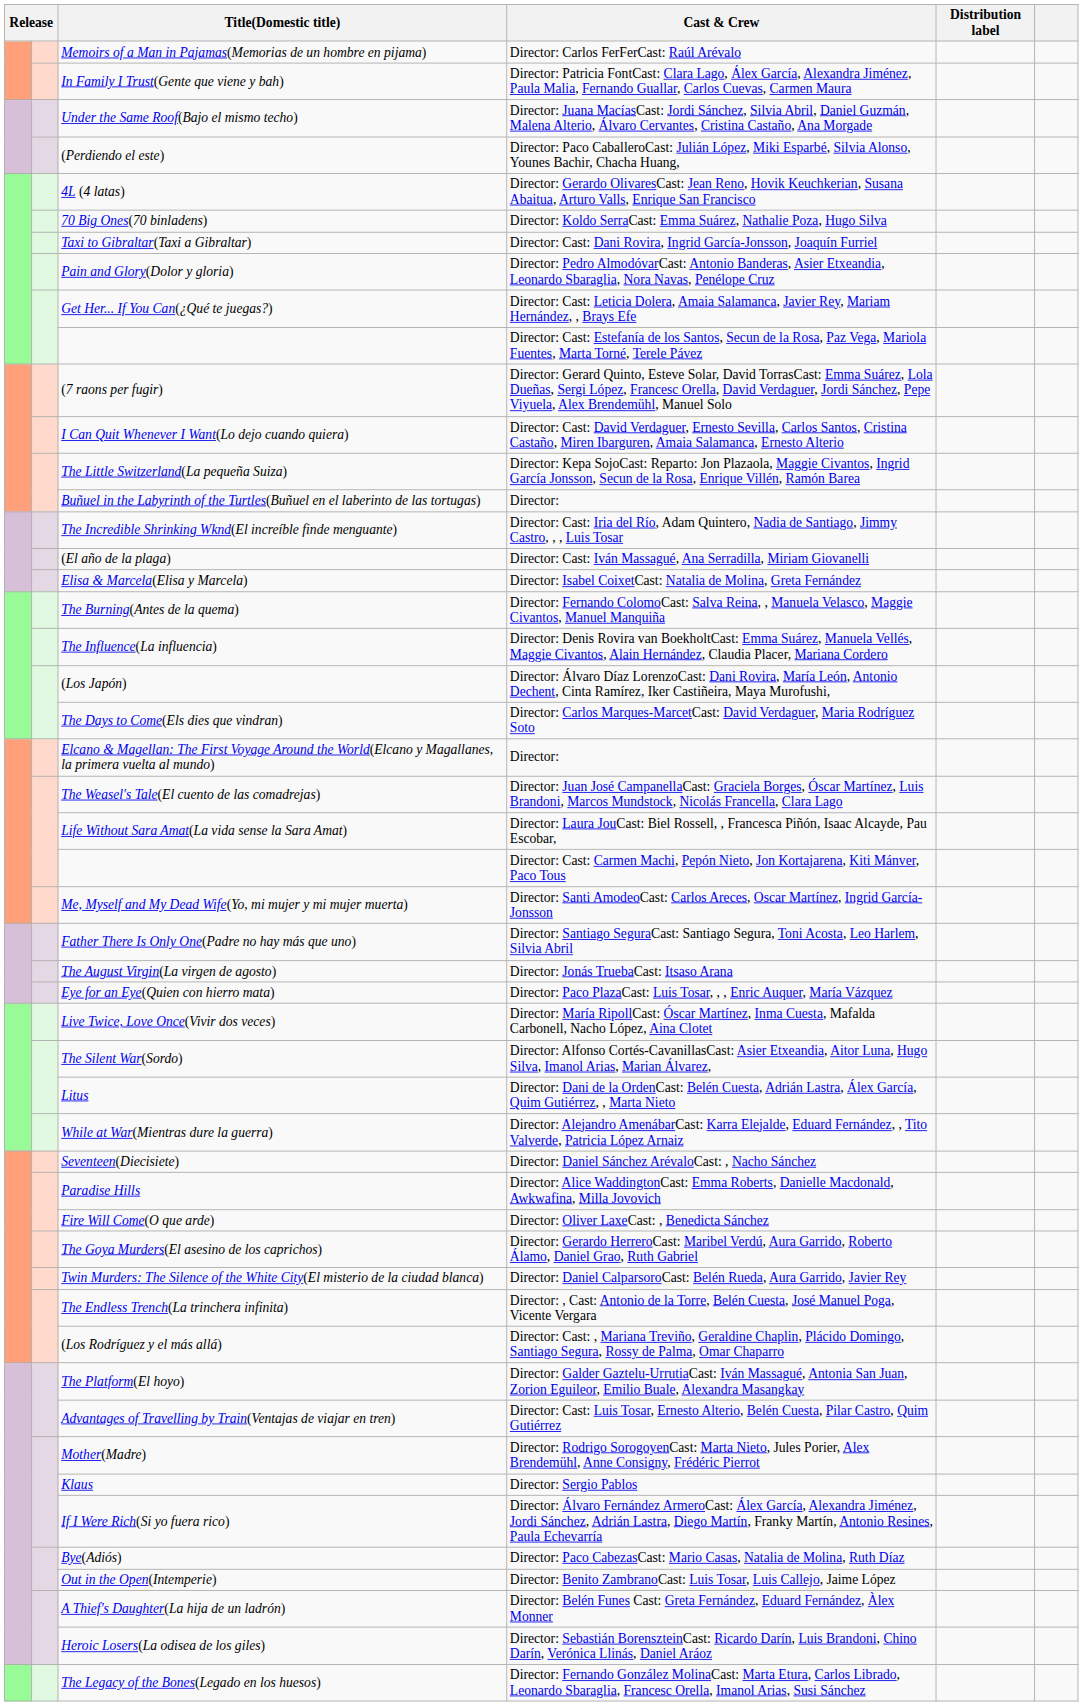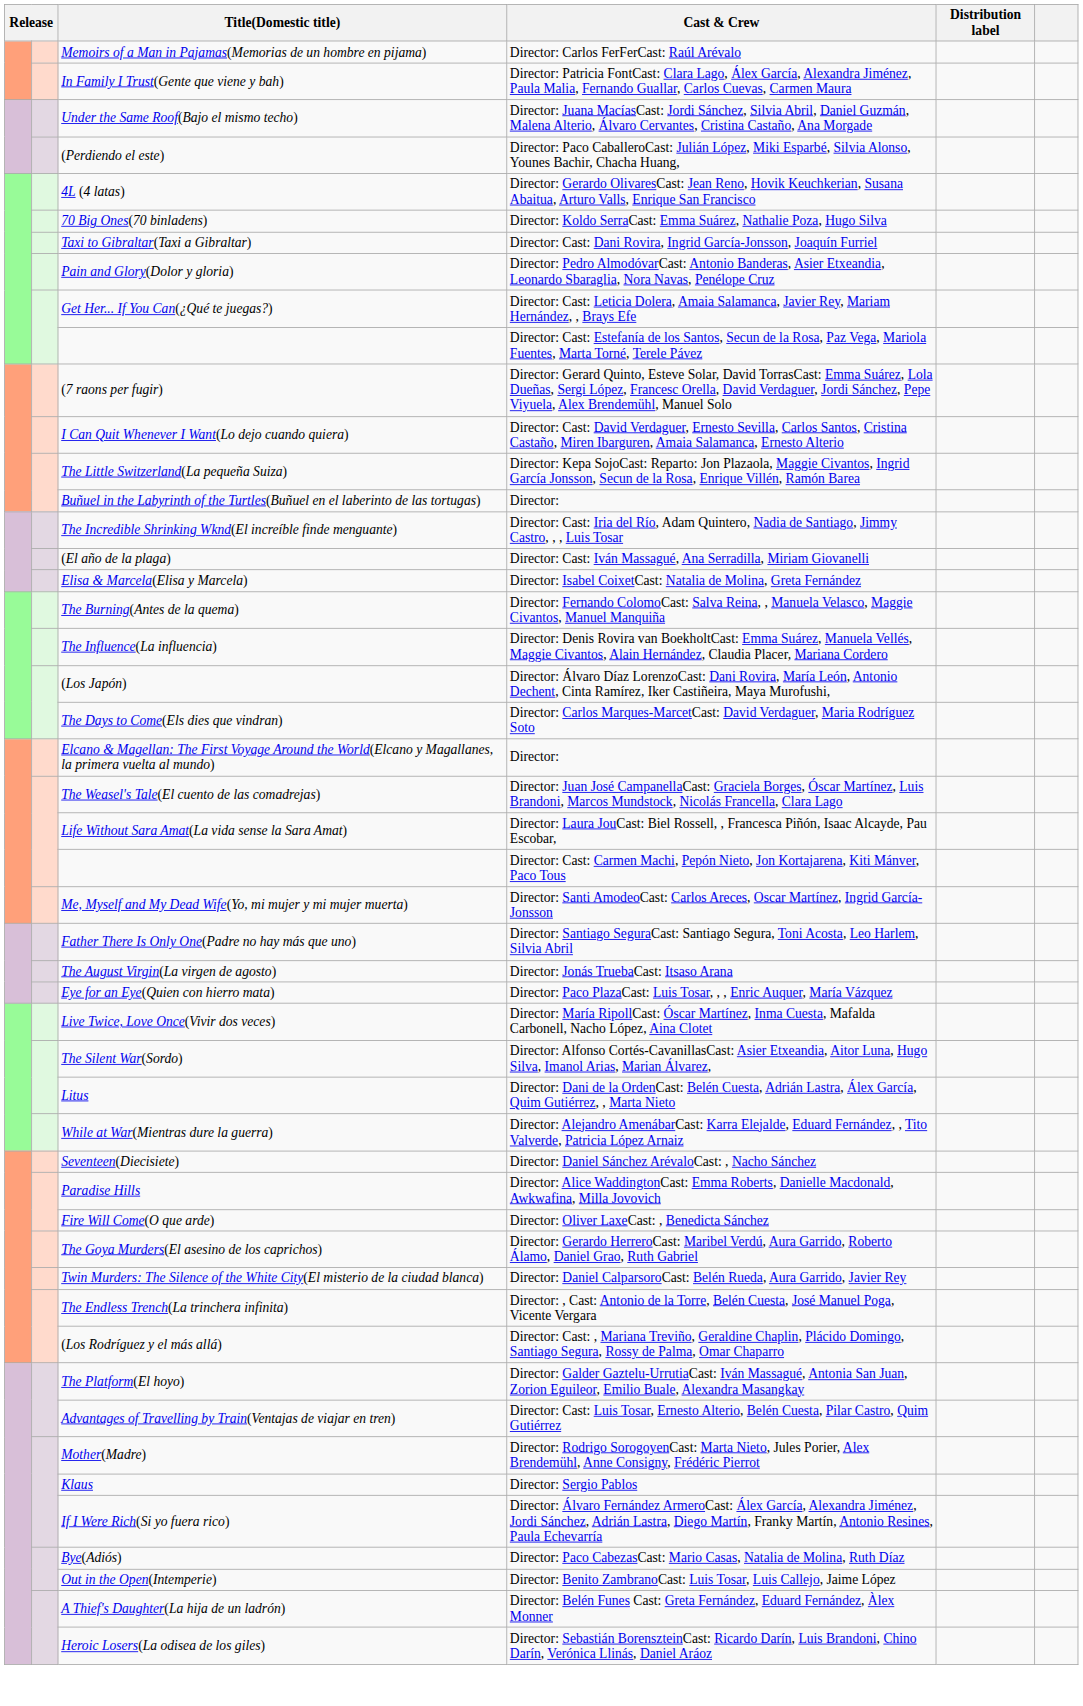- row: The Legacy of the Bones(Legado en los huesos) | Director: Fernando González MolinaCast: Marta Etura, Carlos Librado, Leonardo Sbaraglia, Francesc Orella, Imanol Arias, Susi Sánchez
